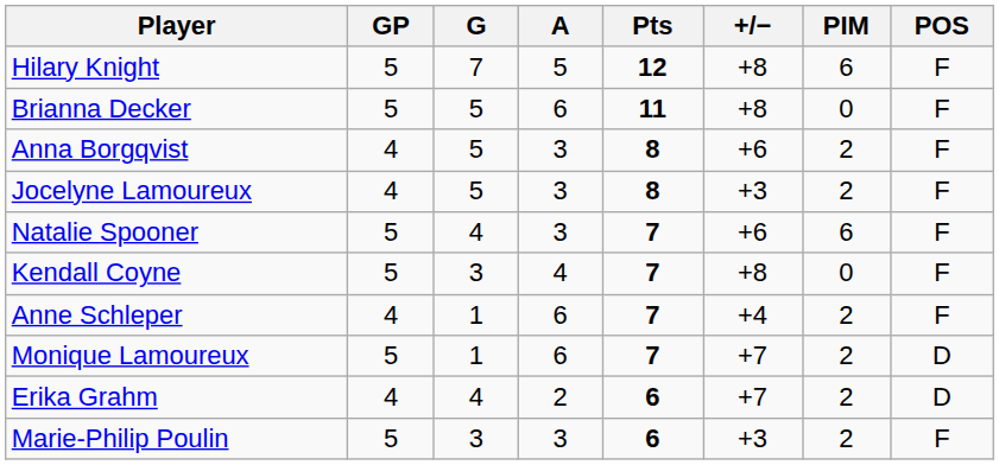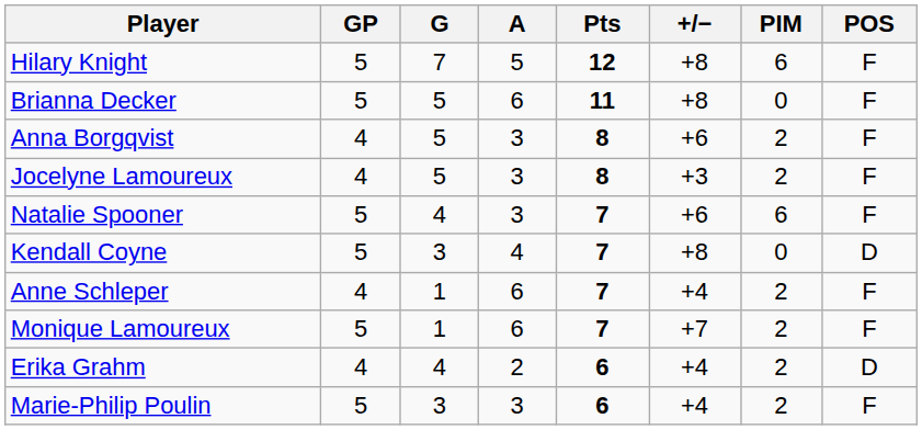Kendall Coyne | POS: F -> D
Monique Lamoureux | POS: D -> F
Erika Grahm | +/−: +7 -> +4
Marie-Philip Poulin | +/−: +3 -> +4
